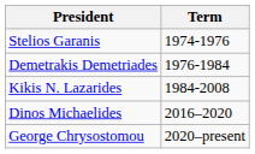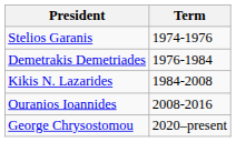+ row: Ouranios Ioannides | 2008-2016
- row: Dinos Michaelides | 2016–2020
